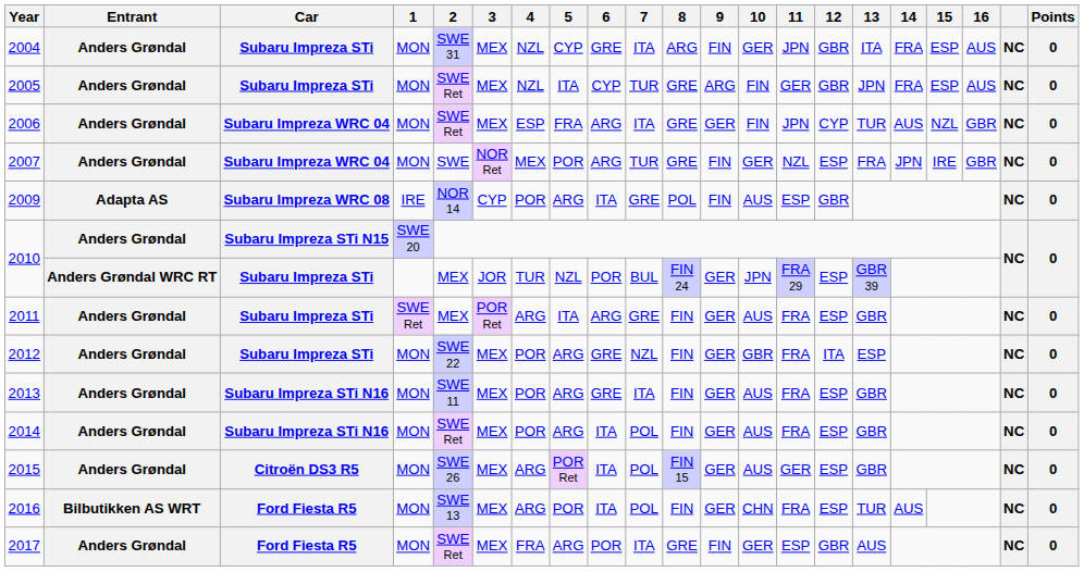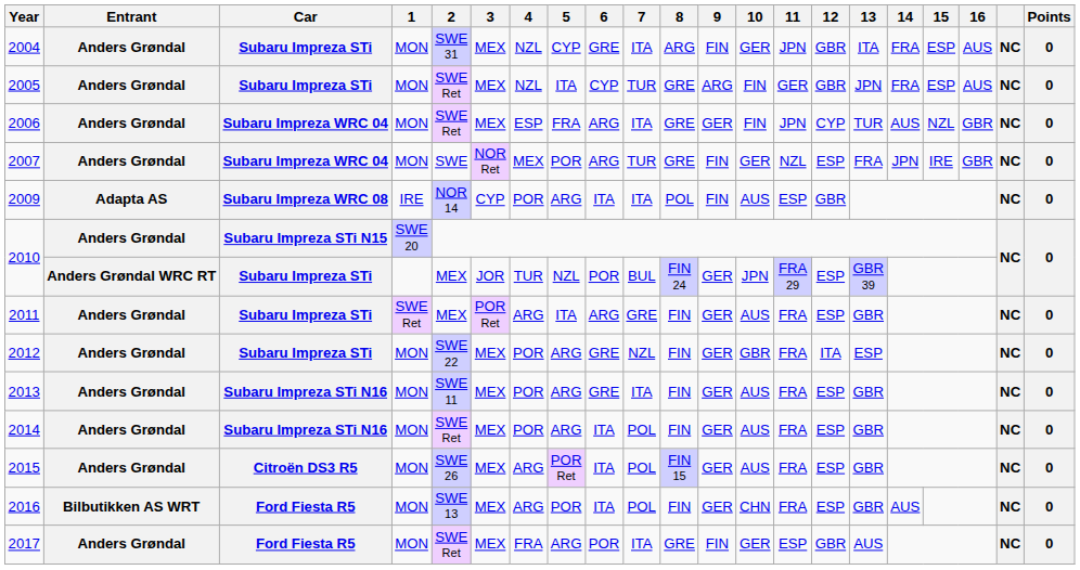2009 | 7: GRE -> ITA
2015 | 11: GER -> FRA
2016 | 13: TUR -> GBR
